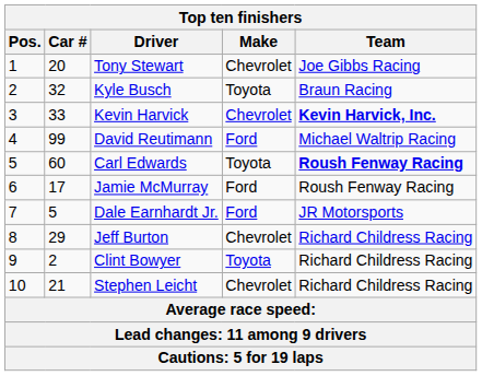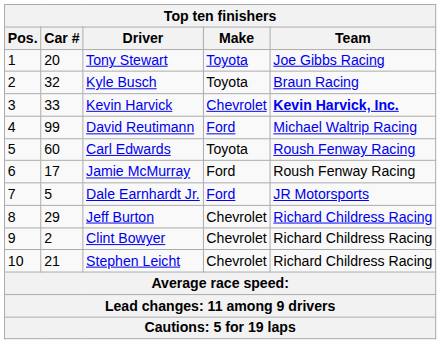Tony Stewart | Make: Chevrolet -> Toyota
Carl Edwards | Team: bold -> normal
Clint Bowyer | Make: Toyota -> Chevrolet
